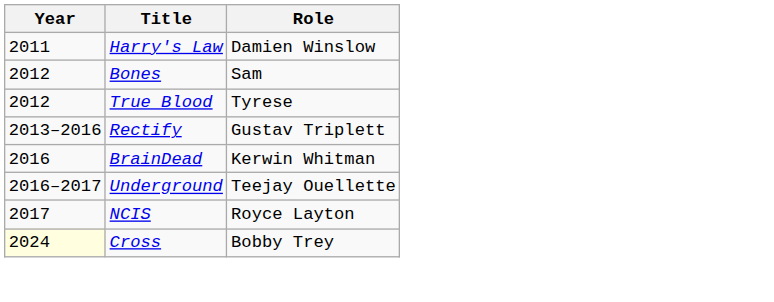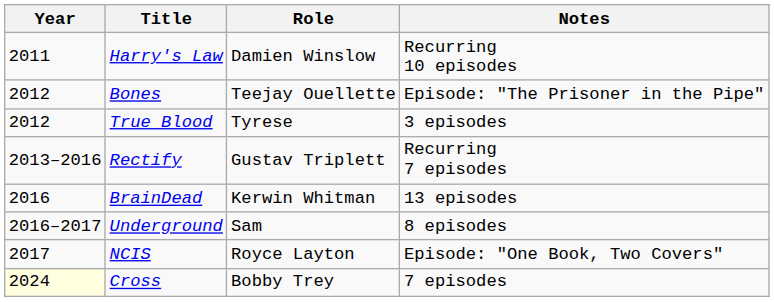+ column: Notes | Recurring 10 episodes | Episode: "The Prisoner in the Pipe" | 3 episodes | Recurring 7 episodes | 13 episodes | 8 episodes | Episode: "One Book, Two Covers" | 7 episodes
Bones | Role: Sam -> Teejay Ouellette
Underground | Role: Teejay Ouellette -> Sam
